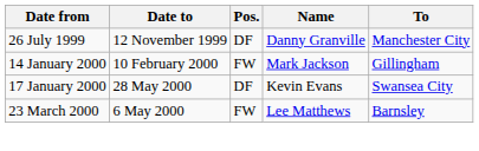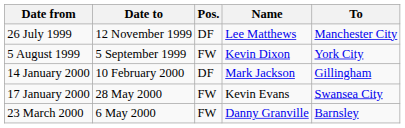26 July 1999 | Name: Danny Granville -> Lee Matthews
+ row: 5 August 1999 | 5 September 1999 | FW | Kevin Dixon | York City
14 January 2000 | Pos.: FW -> DF
17 January 2000 | Pos.: DF -> FW
23 March 2000 | Name: Lee Matthews -> Danny Granville
